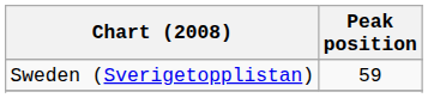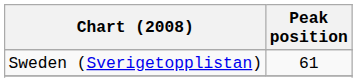Sweden (Sverigetopplistan) | Peak position: 59 -> 61
